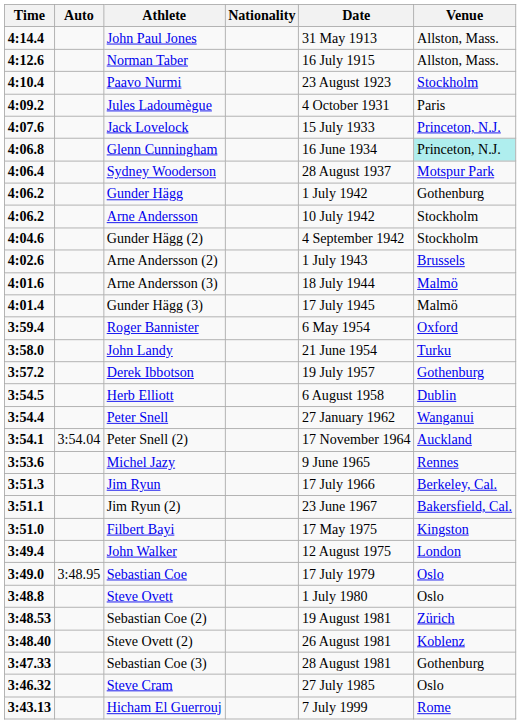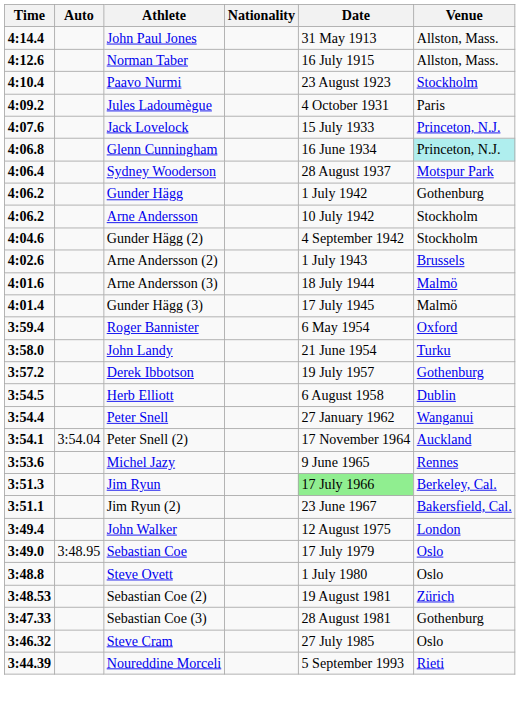Jim Ryun | Date: no background -> lightgreen background
- row: 3:51.0 | Filbert Bayi | 17 May 1975 | Kingston
- row: 3:48.40 | Steve Ovett (2) | 26 August 1981 | Koblenz
+ row: 3:44.39 | Noureddine Morceli | 5 September 1993 | Rieti
- row: 3:43.13 | Hicham El Guerrouj | 7 July 1999 | Rome
